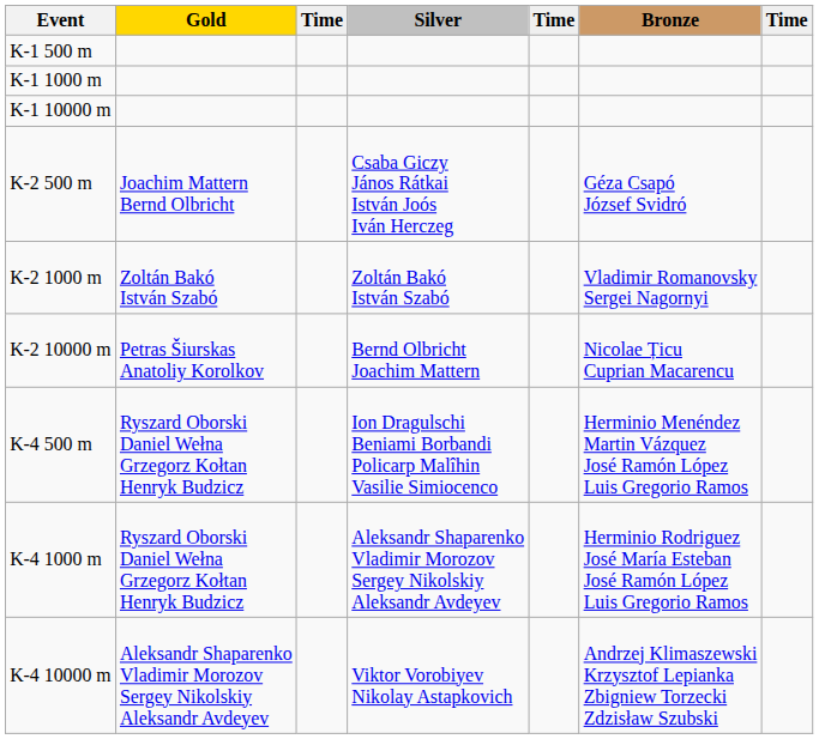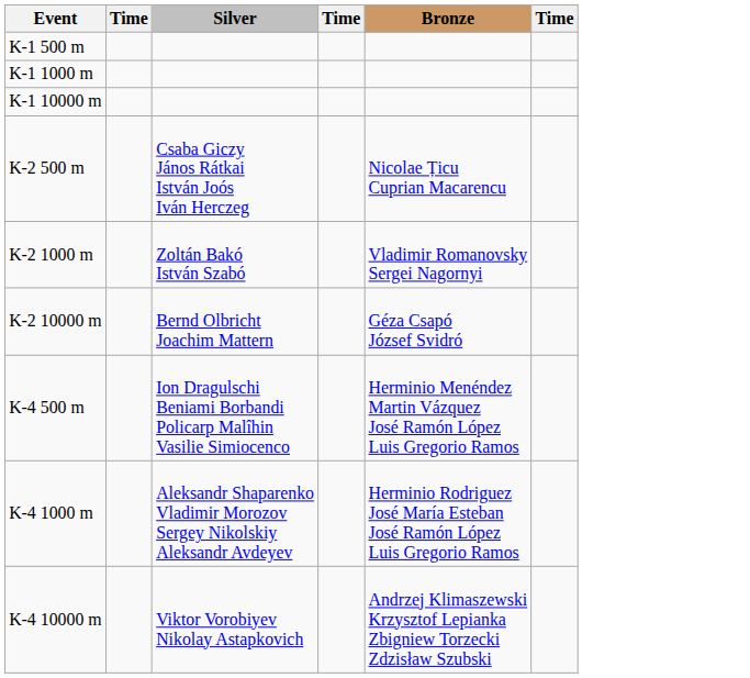- column: Gold | Joachim Mattern Bernd Olbricht | Zoltán Bakó István Szabó | Petras Šiurskas Anatoliy Korolkov | Ryszard Oborski Daniel Wełna Grzegorz Kołtan Henryk Budzicz | Ryszard Oborski Daniel Wełna Grzegorz Kołtan Henryk Budzicz | Aleksandr Shaparenko Vladimir Morozov Sergey Nikolskiy Aleksandr Avdeyev
K-2 500 m | Bronze: Géza Csapó József Svidró -> Nicolae Țicu Cuprian Macarencu
K-2 10000 m | Bronze: Nicolae Țicu Cuprian Macarencu -> Géza Csapó József Svidró
